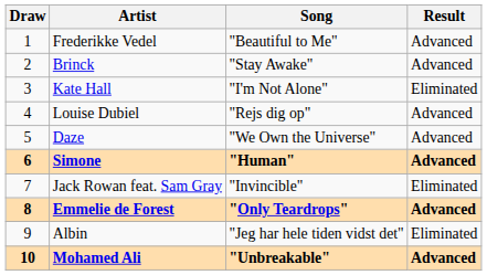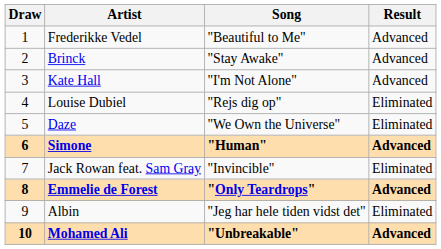Kate Hall | Result: Eliminated -> Advanced
Louise Dubiel | Result: Advanced -> Eliminated
Daze | Result: Advanced -> Eliminated
